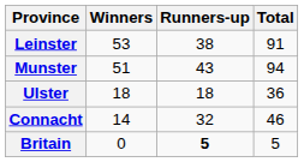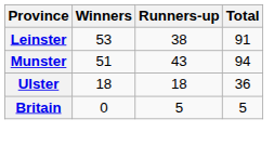- row: Connacht | 14 | 32 | 46
Britain | Runners-up: bold -> normal
